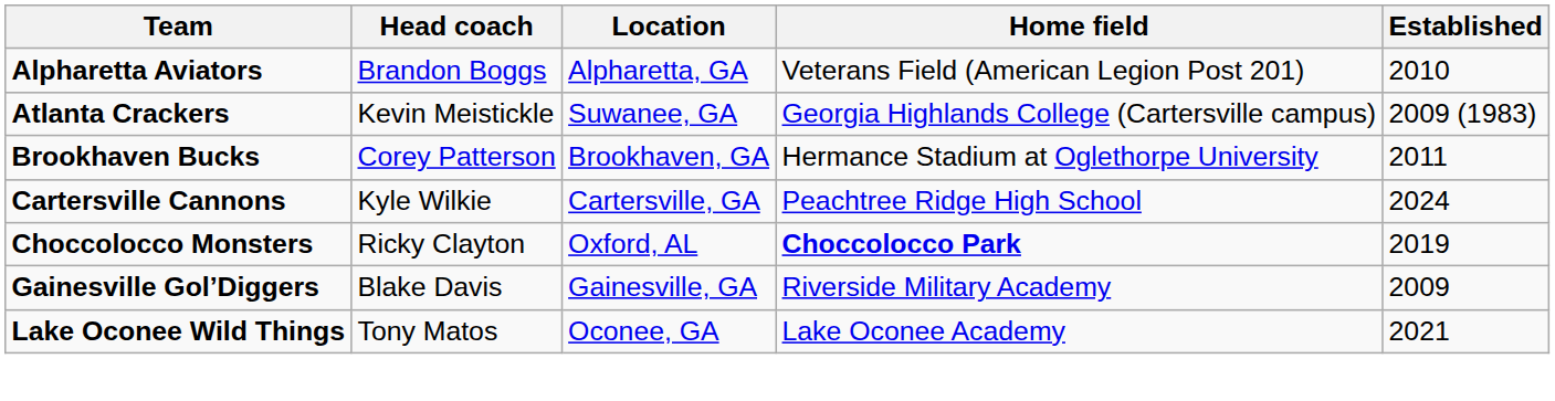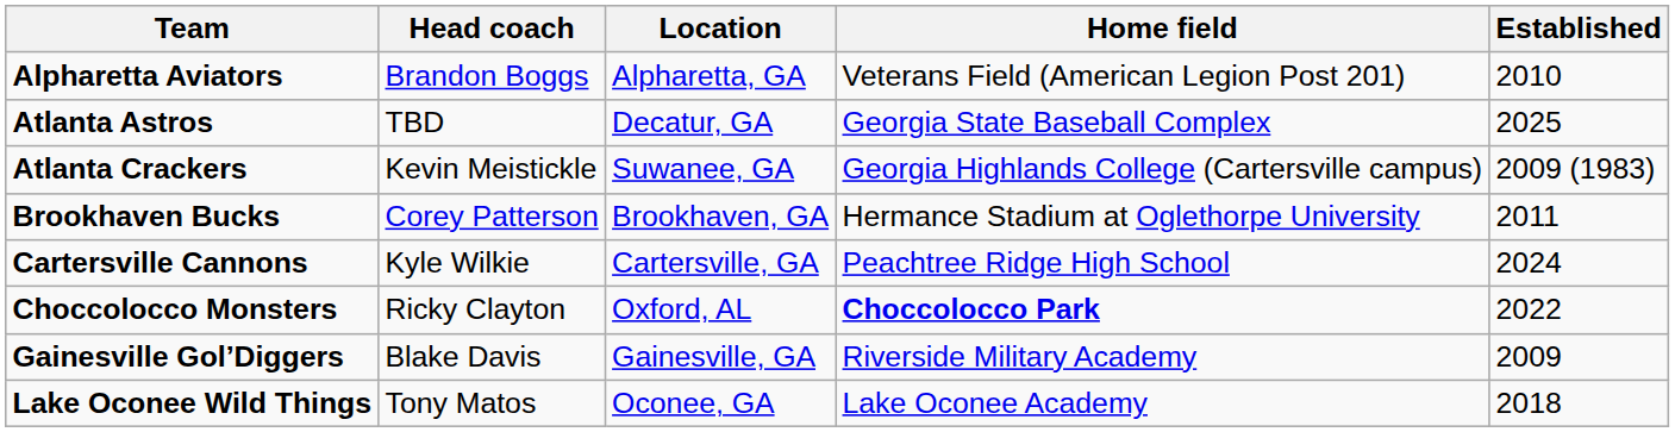+ row: Atlanta Astros | TBD | Decatur, GA | Georgia State Baseball Complex | 2025
Choccolocco Monsters | Established: 2019 -> 2022
Lake Oconee Wild Things | Established: 2021 -> 2018
